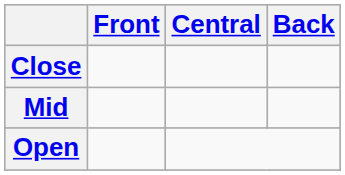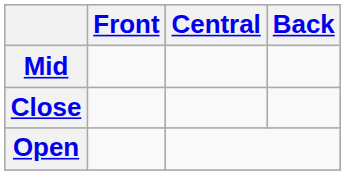rows swapped: Close <-> Mid
